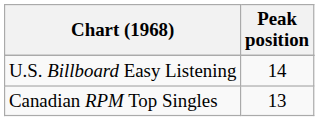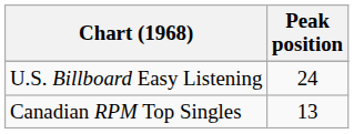U.S. Billboard Easy Listening | Peak position: 14 -> 24
